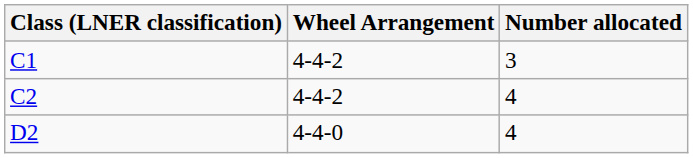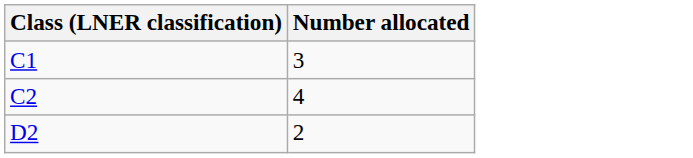- column: Wheel Arrangement | 4-4-2 | 4-4-2 | 4-4-0
D2 | Number allocated: 4 -> 2
